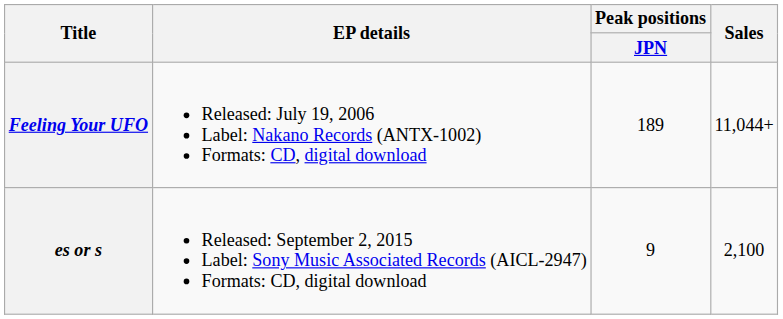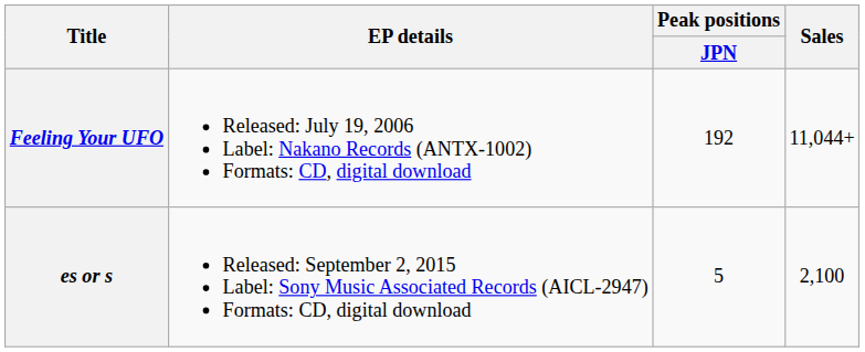Feeling Your UFO | Peak positions / JPN: 189 -> 192
es or s | Peak positions / JPN: 9 -> 5
